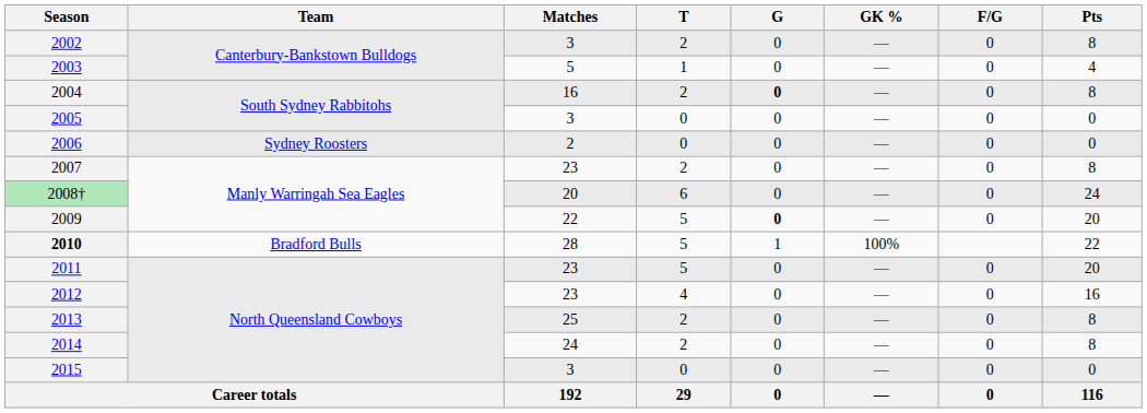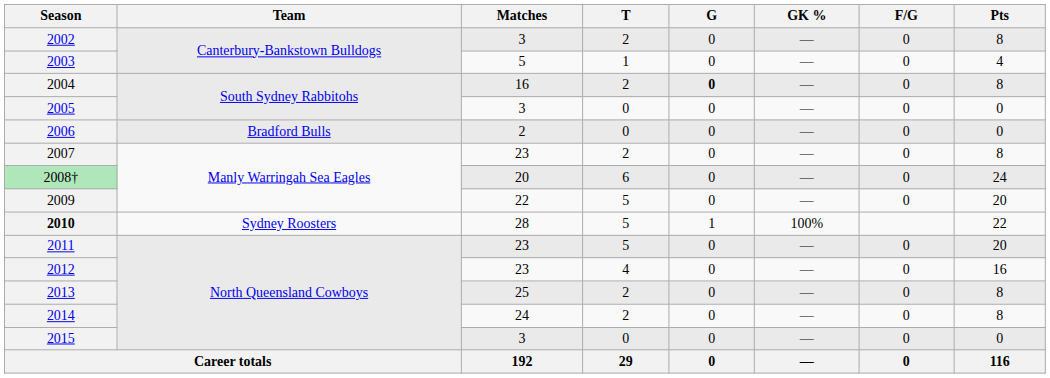2006 | Team: Sydney Roosters -> Bradford Bulls
2009 | G: bold -> normal
2010 | Team: Bradford Bulls -> Sydney Roosters
